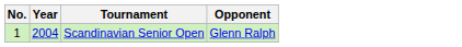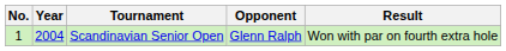+ column: Result | Won with par on fourth extra hole
